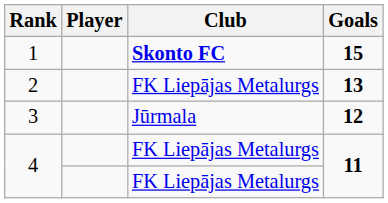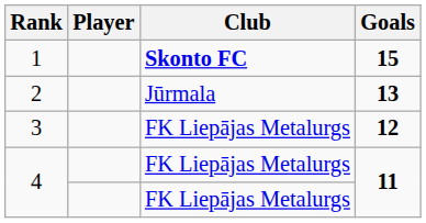2 | Club: FK Liepājas Metalurgs -> Jūrmala
3 | Club: Jūrmala -> FK Liepājas Metalurgs
